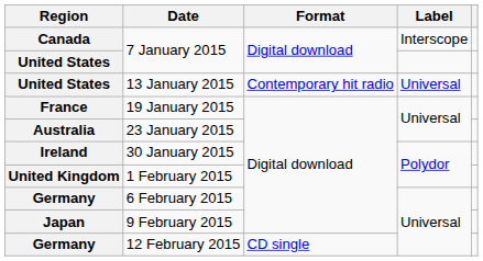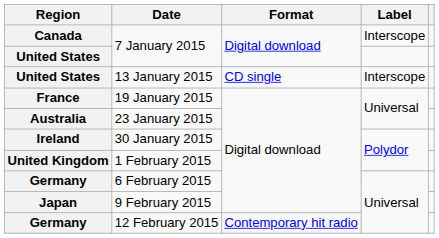13 January 2015 | Format: Contemporary hit radio -> CD single
13 January 2015 | Label: Universal -> Interscope
12 February 2015 | Format: CD single -> Contemporary hit radio
